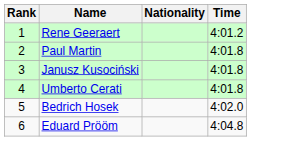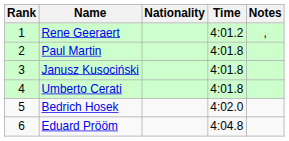+ column: Notes | ,
